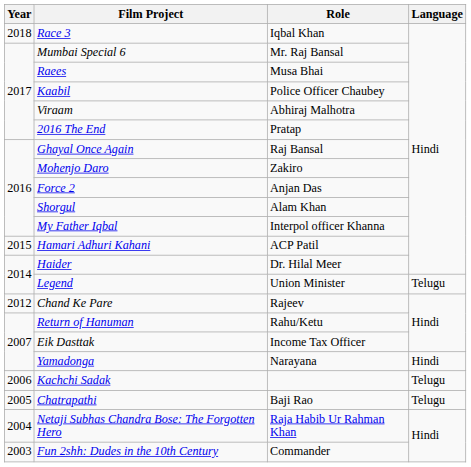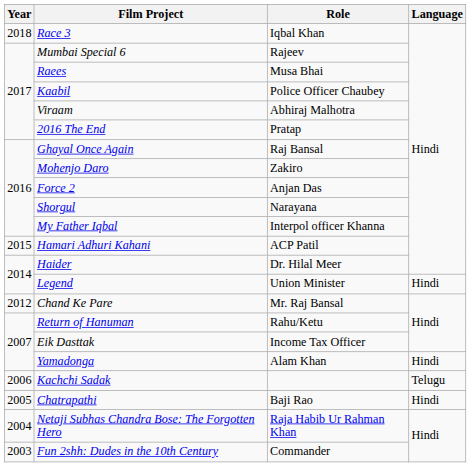Mumbai Special 6 | Role: Mr. Raj Bansal -> Rajeev
Shorgul | Role: Alam Khan -> Narayana
Legend | Language: Telugu -> Hindi
Chand Ke Pare | Role: Rajeev -> Mr. Raj Bansal
Yamadonga | Role: Narayana -> Alam Khan
Chatrapathi | Language: Telugu -> Hindi
